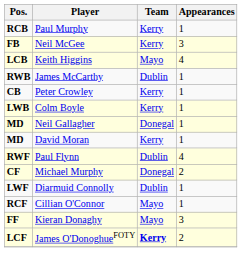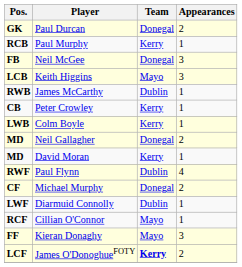+ row: GK | Paul Durcan | Donegal | 2
Neil McGee | Team: Kerry -> Donegal
Keith Higgins | Appearances: 4 -> 3
Neil Gallagher | Appearances: 1 -> 2
